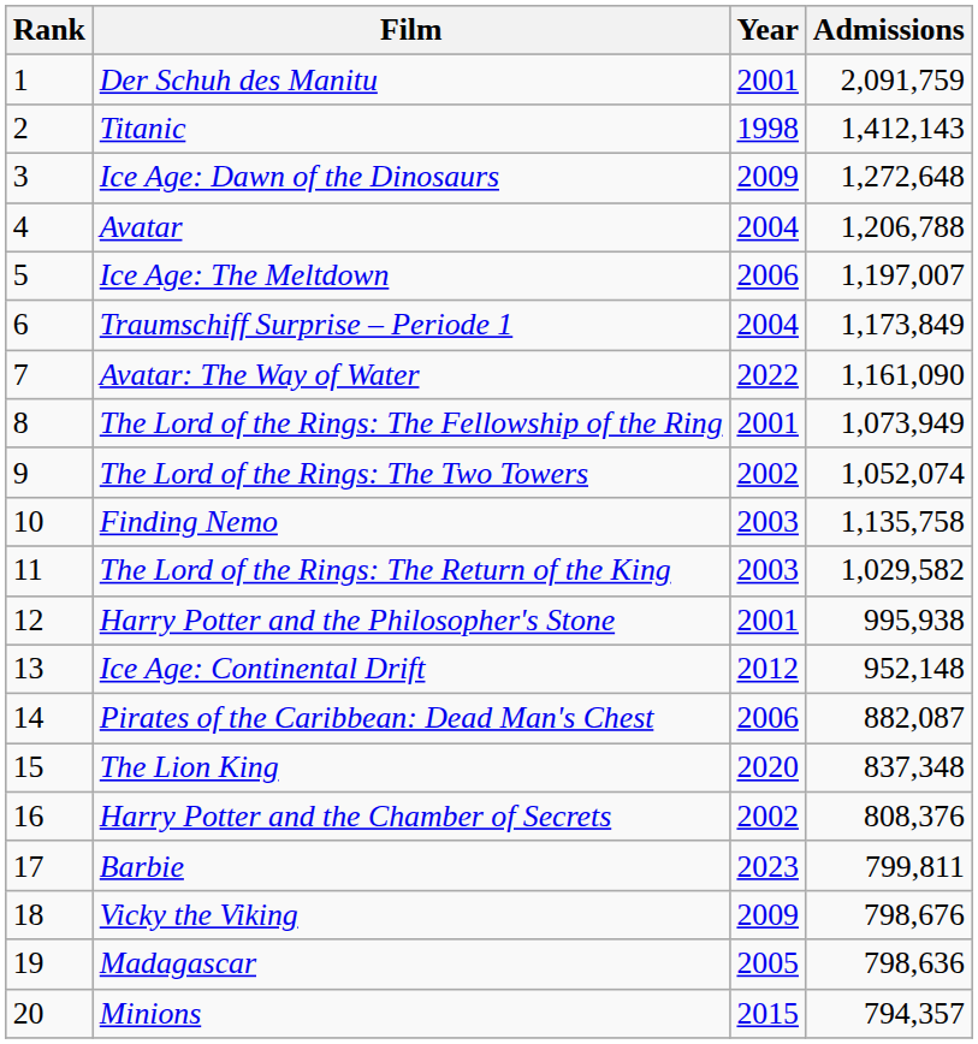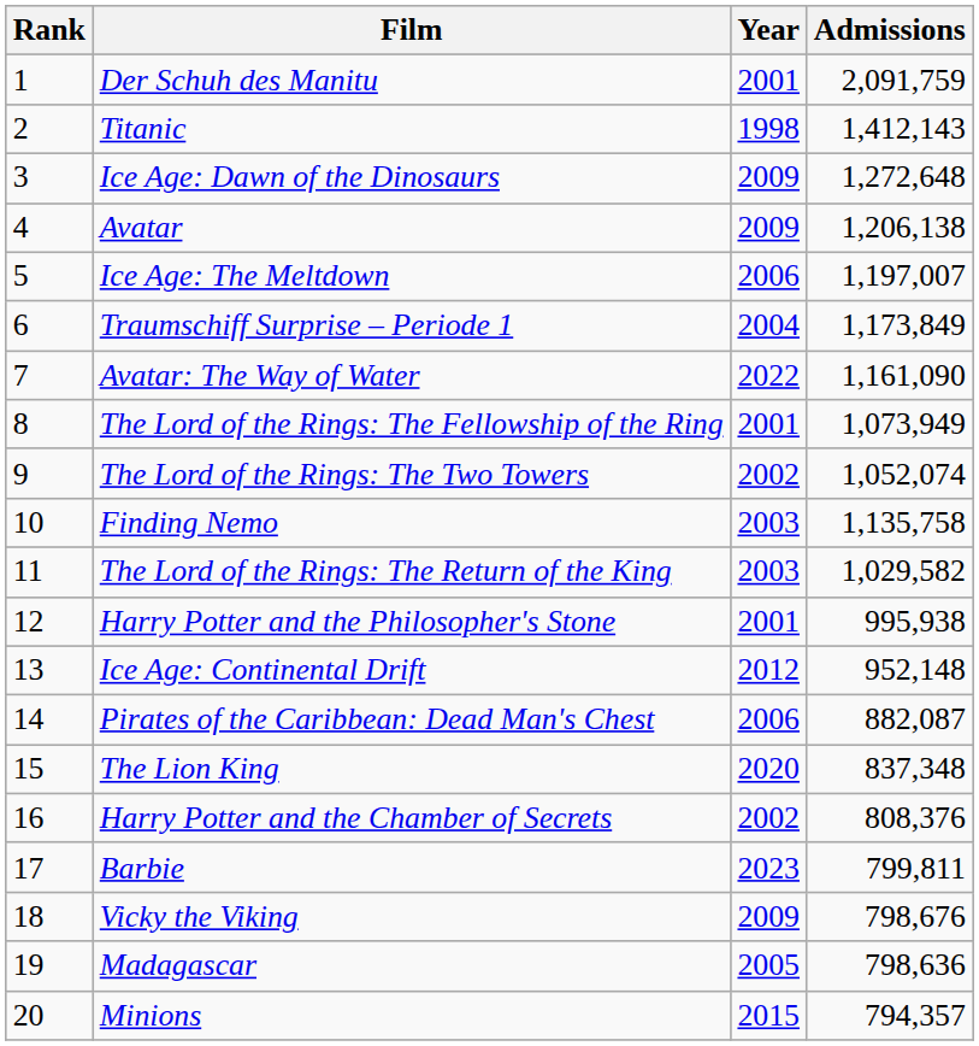Avatar | Year: 2004 -> 2009
Avatar | Admissions: 1,206,788 -> 1,206,138
